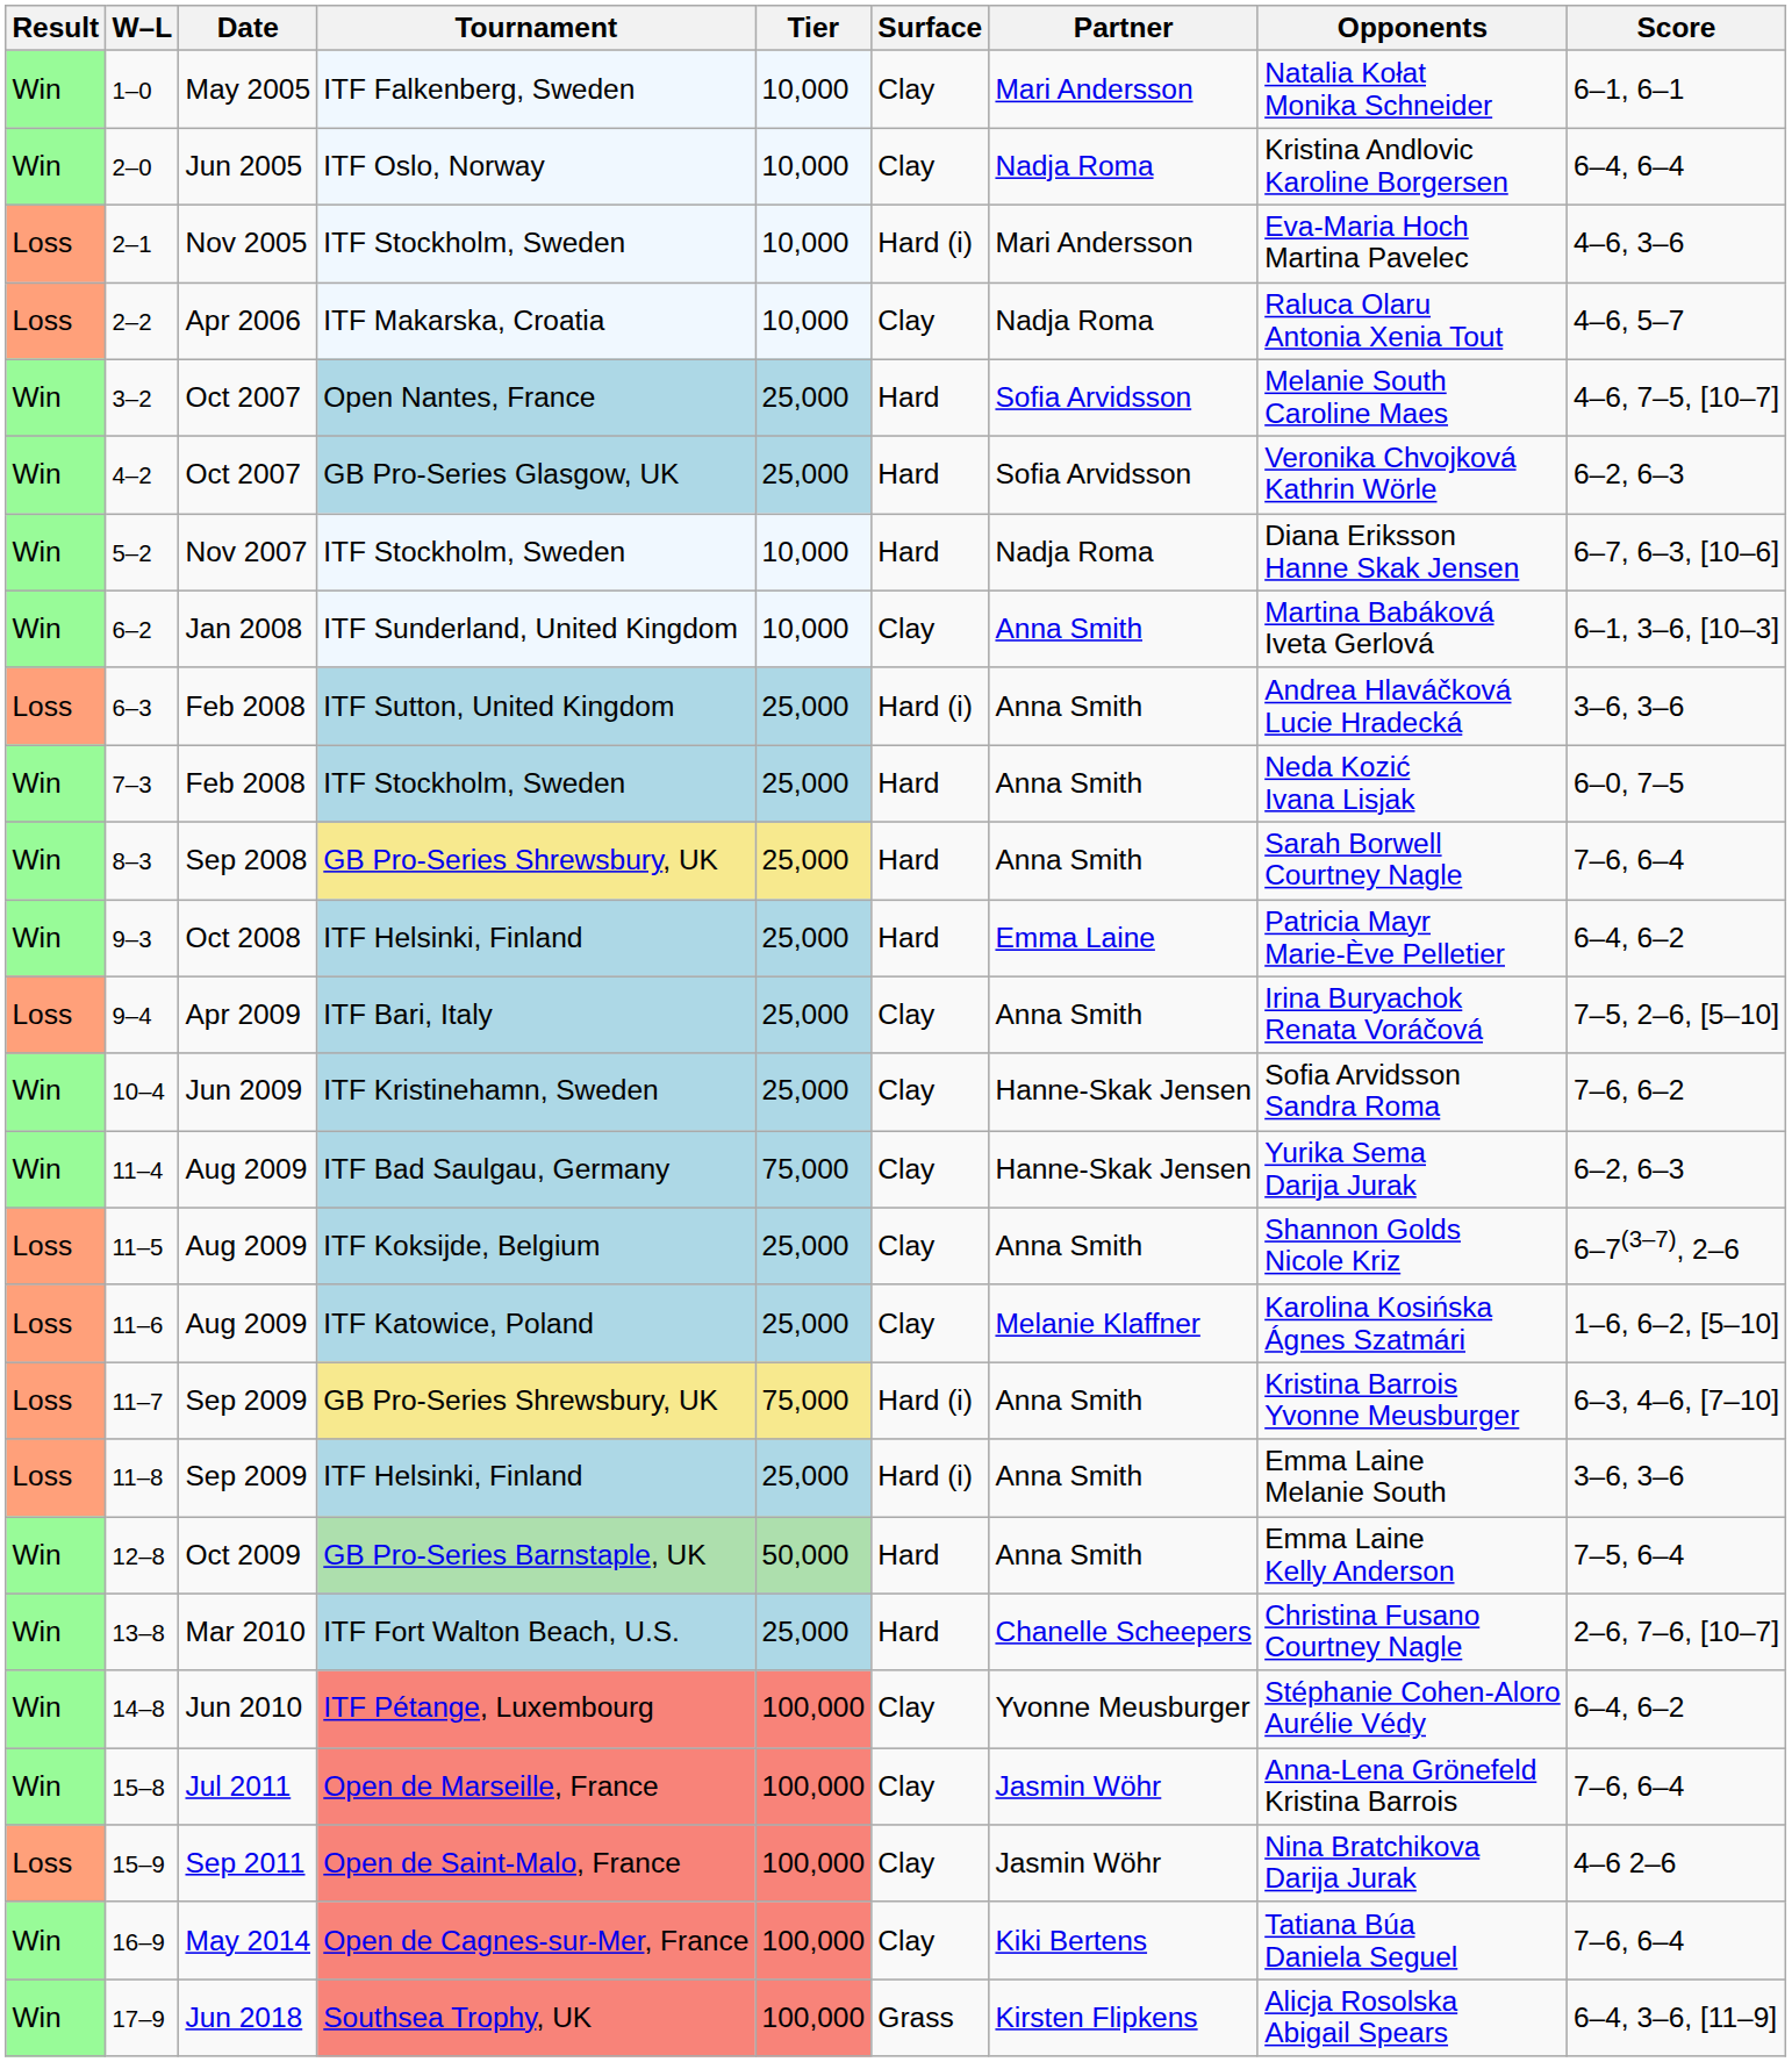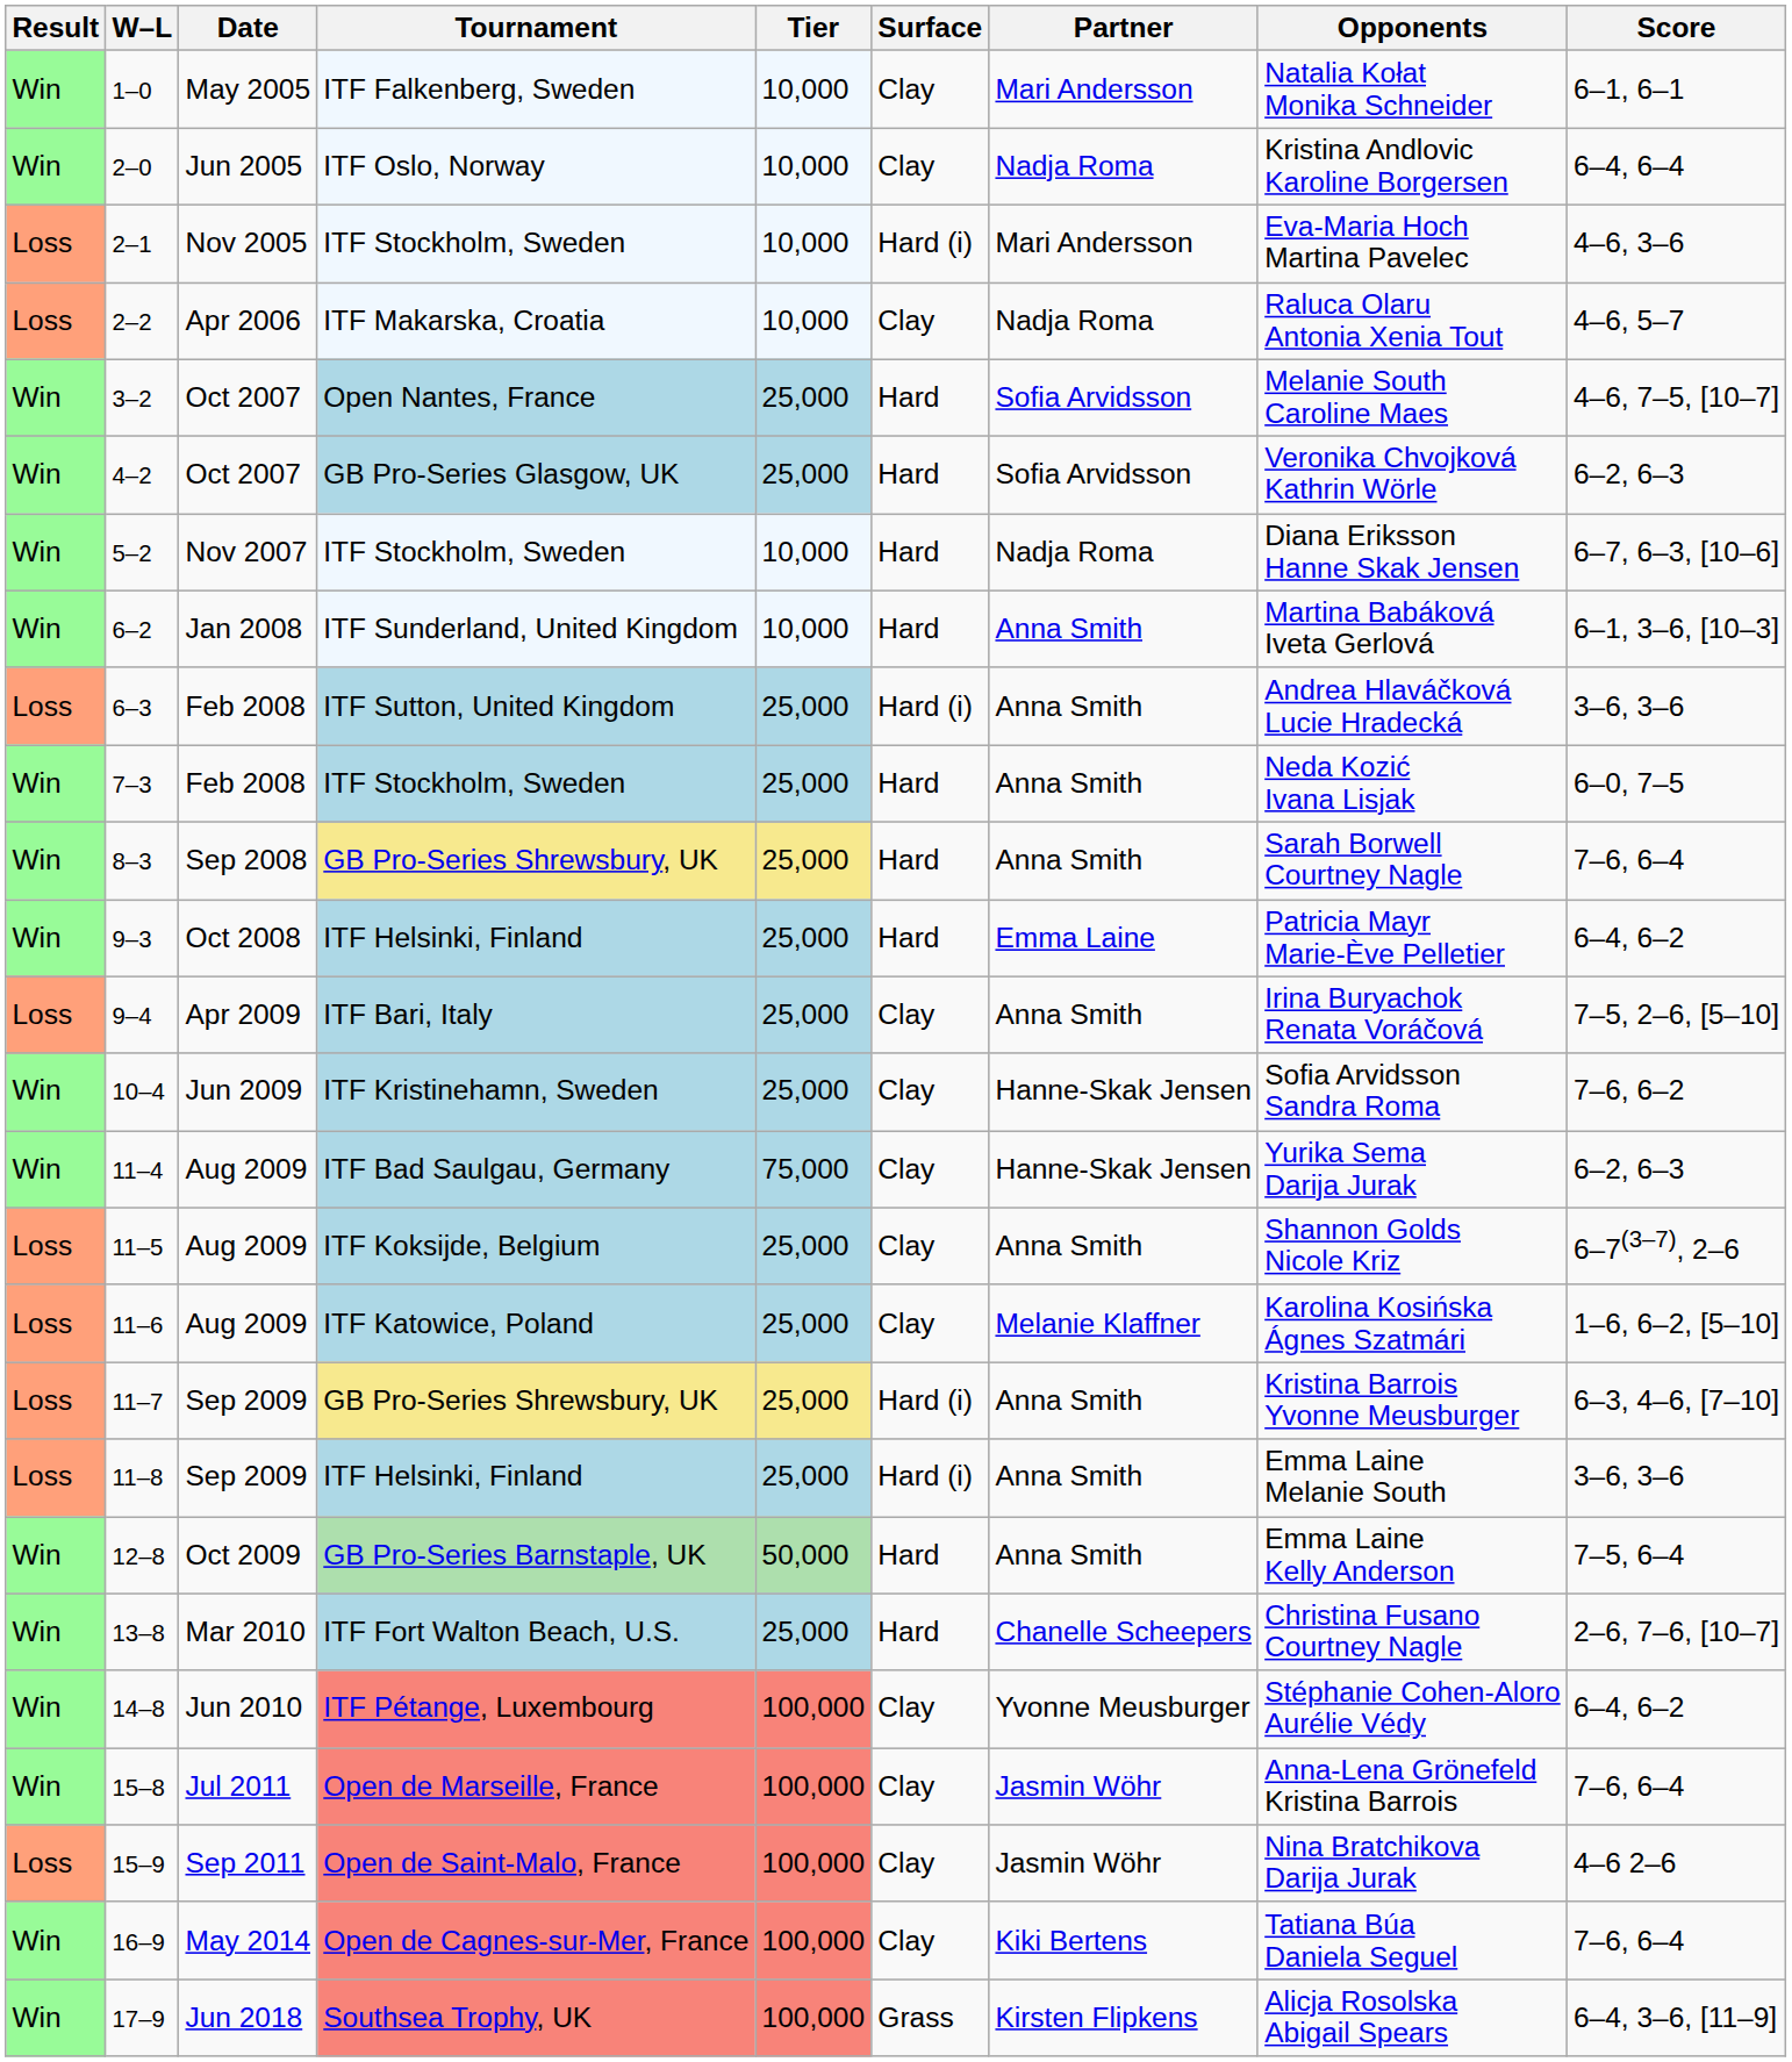6–2 | Surface: Clay -> Hard
11–7 | Tier: 75,000 -> 25,000
